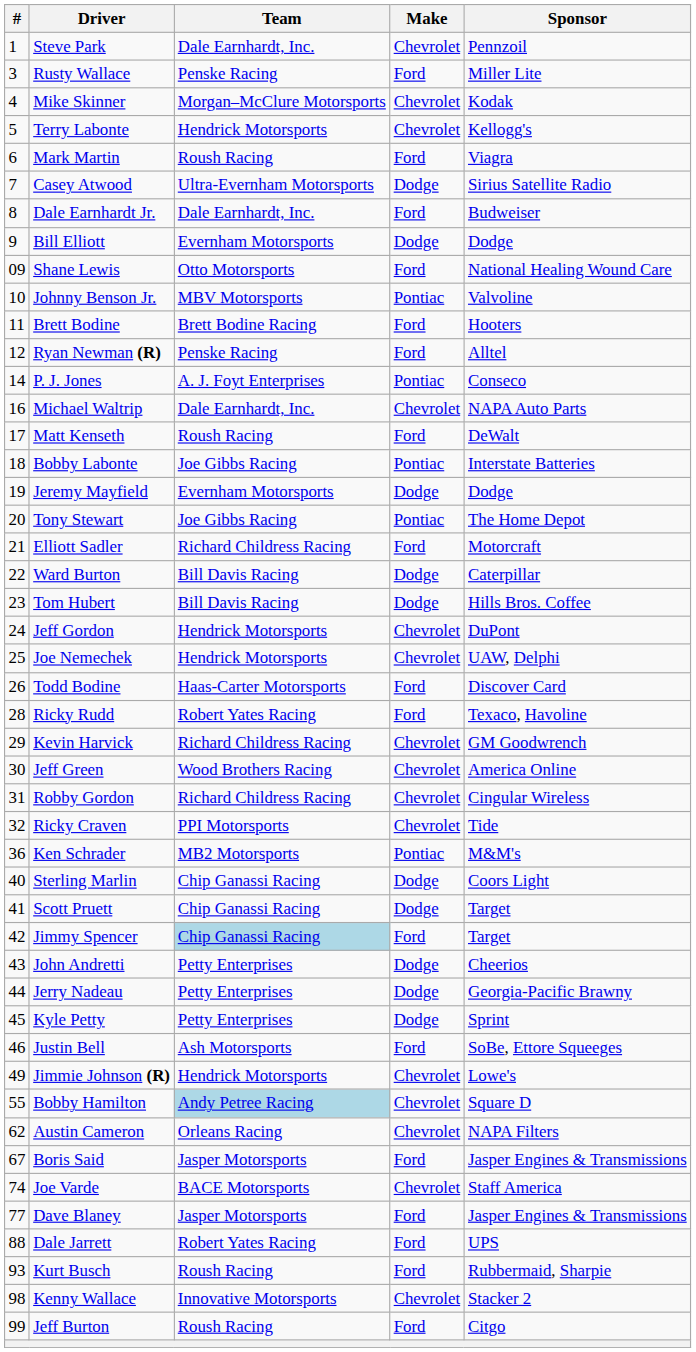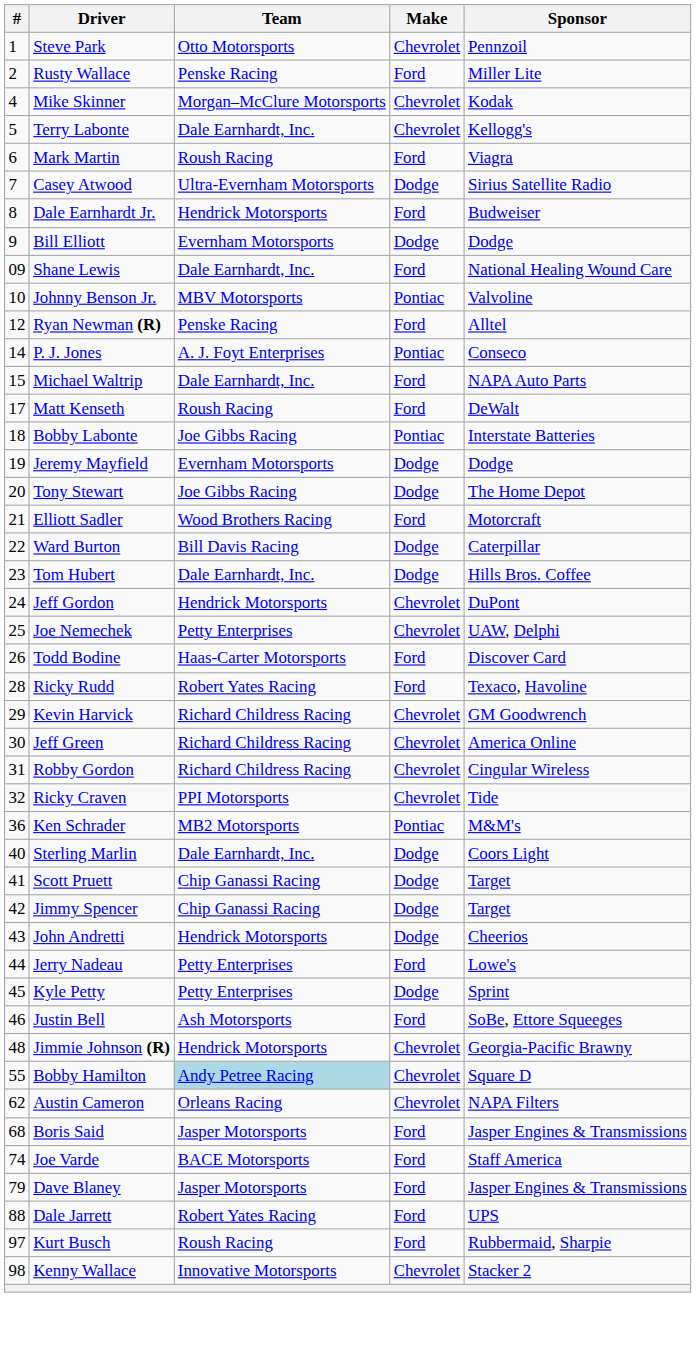Steve Park | Team: Dale Earnhardt, Inc. -> Otto Motorsports
Rusty Wallace | #: 3 -> 2
Terry Labonte | Team: Hendrick Motorsports -> Dale Earnhardt, Inc.
Dale Earnhardt Jr. | Team: Dale Earnhardt, Inc. -> Hendrick Motorsports
Shane Lewis | Team: Otto Motorsports -> Dale Earnhardt, Inc.
- row: 11 | Brett Bodine | Brett Bodine Racing | Ford | Hooters
Michael Waltrip | #: 16 -> 15
Michael Waltrip | Make: Chevrolet -> Ford
Tony Stewart | Make: Pontiac -> Dodge
Elliott Sadler | Team: Richard Childress Racing -> Wood Brothers Racing
Tom Hubert | Team: Bill Davis Racing -> Dale Earnhardt, Inc.
Joe Nemechek | Team: Hendrick Motorsports -> Petty Enterprises
Jeff Green | Team: Wood Brothers Racing -> Richard Childress Racing
Sterling Marlin | Team: Chip Ganassi Racing -> Dale Earnhardt, Inc.
Jimmy Spencer | Team: lightblue background -> no background
Jimmy Spencer | Make: Ford -> Dodge
John Andretti | Team: Petty Enterprises -> Hendrick Motorsports
Jerry Nadeau | Make: Dodge -> Ford
Jerry Nadeau | Sponsor: Georgia-Pacific Brawny -> Lowe's
Jimmie Johnson (R) | #: 49 -> 48
Jimmie Johnson (R) | Sponsor: Lowe's -> Georgia-Pacific Brawny
Boris Said | #: 67 -> 68
Joe Varde | Make: Chevrolet -> Ford
Dave Blaney | #: 77 -> 79
Kurt Busch | #: 93 -> 97
- row: 99 | Jeff Burton | Roush Racing | Ford | Citgo
